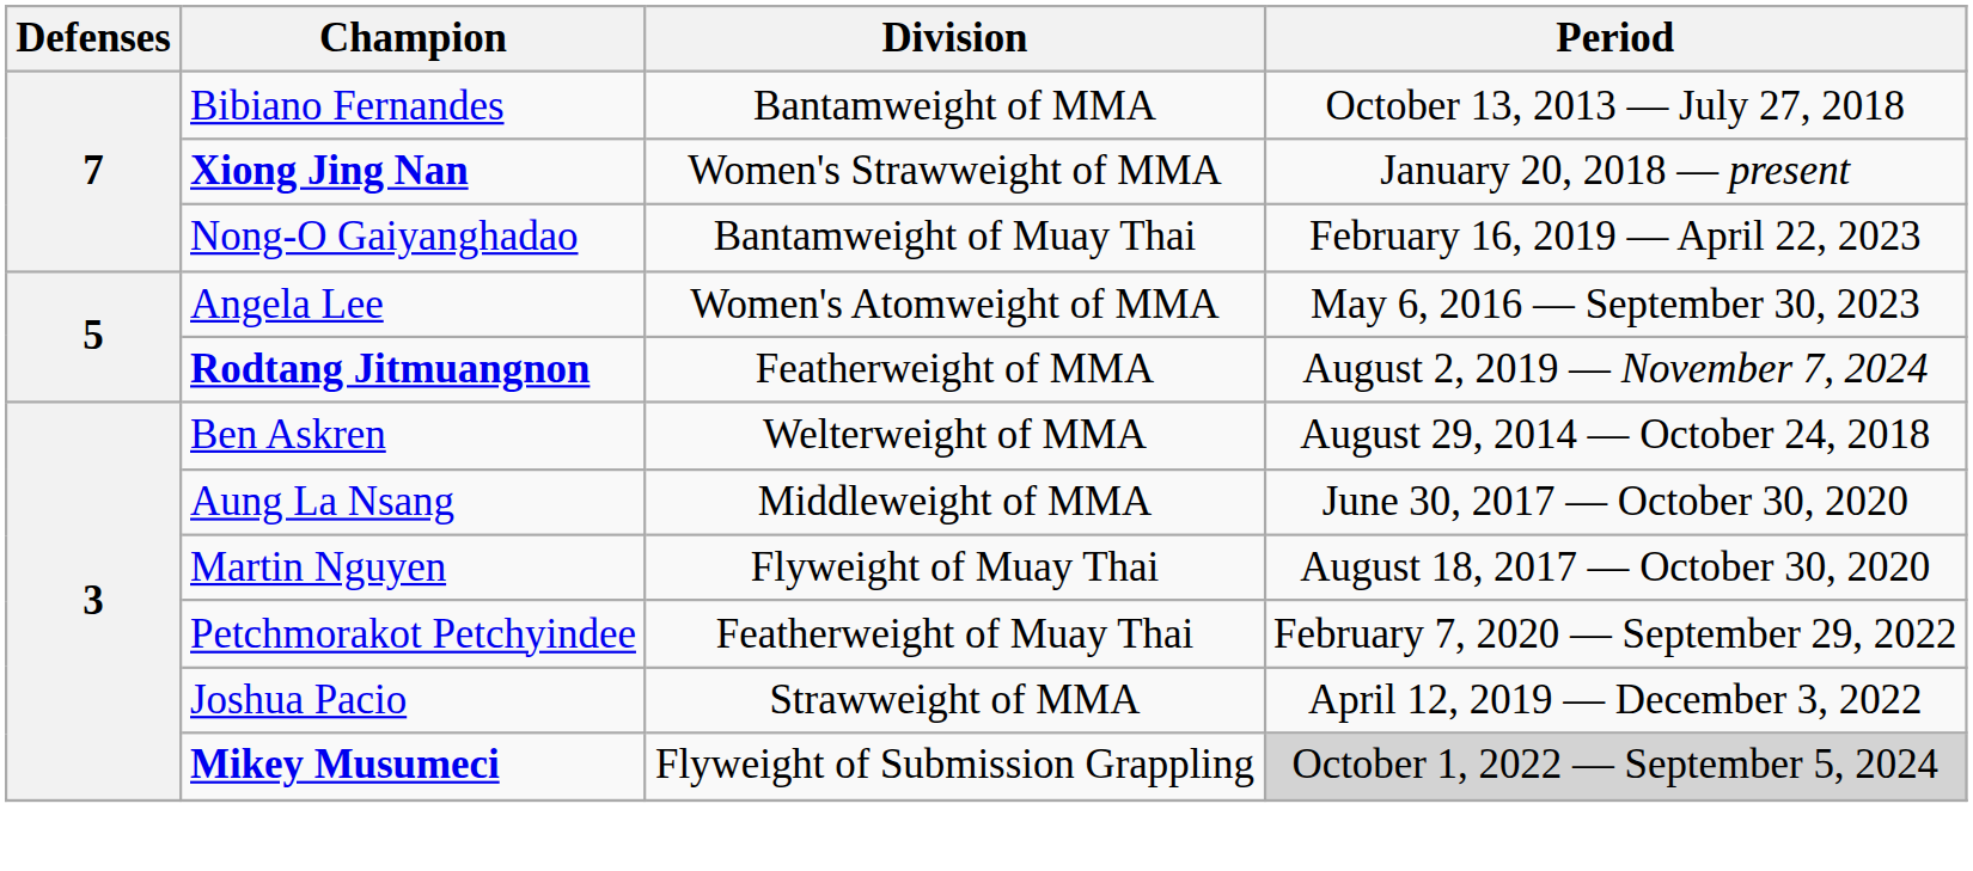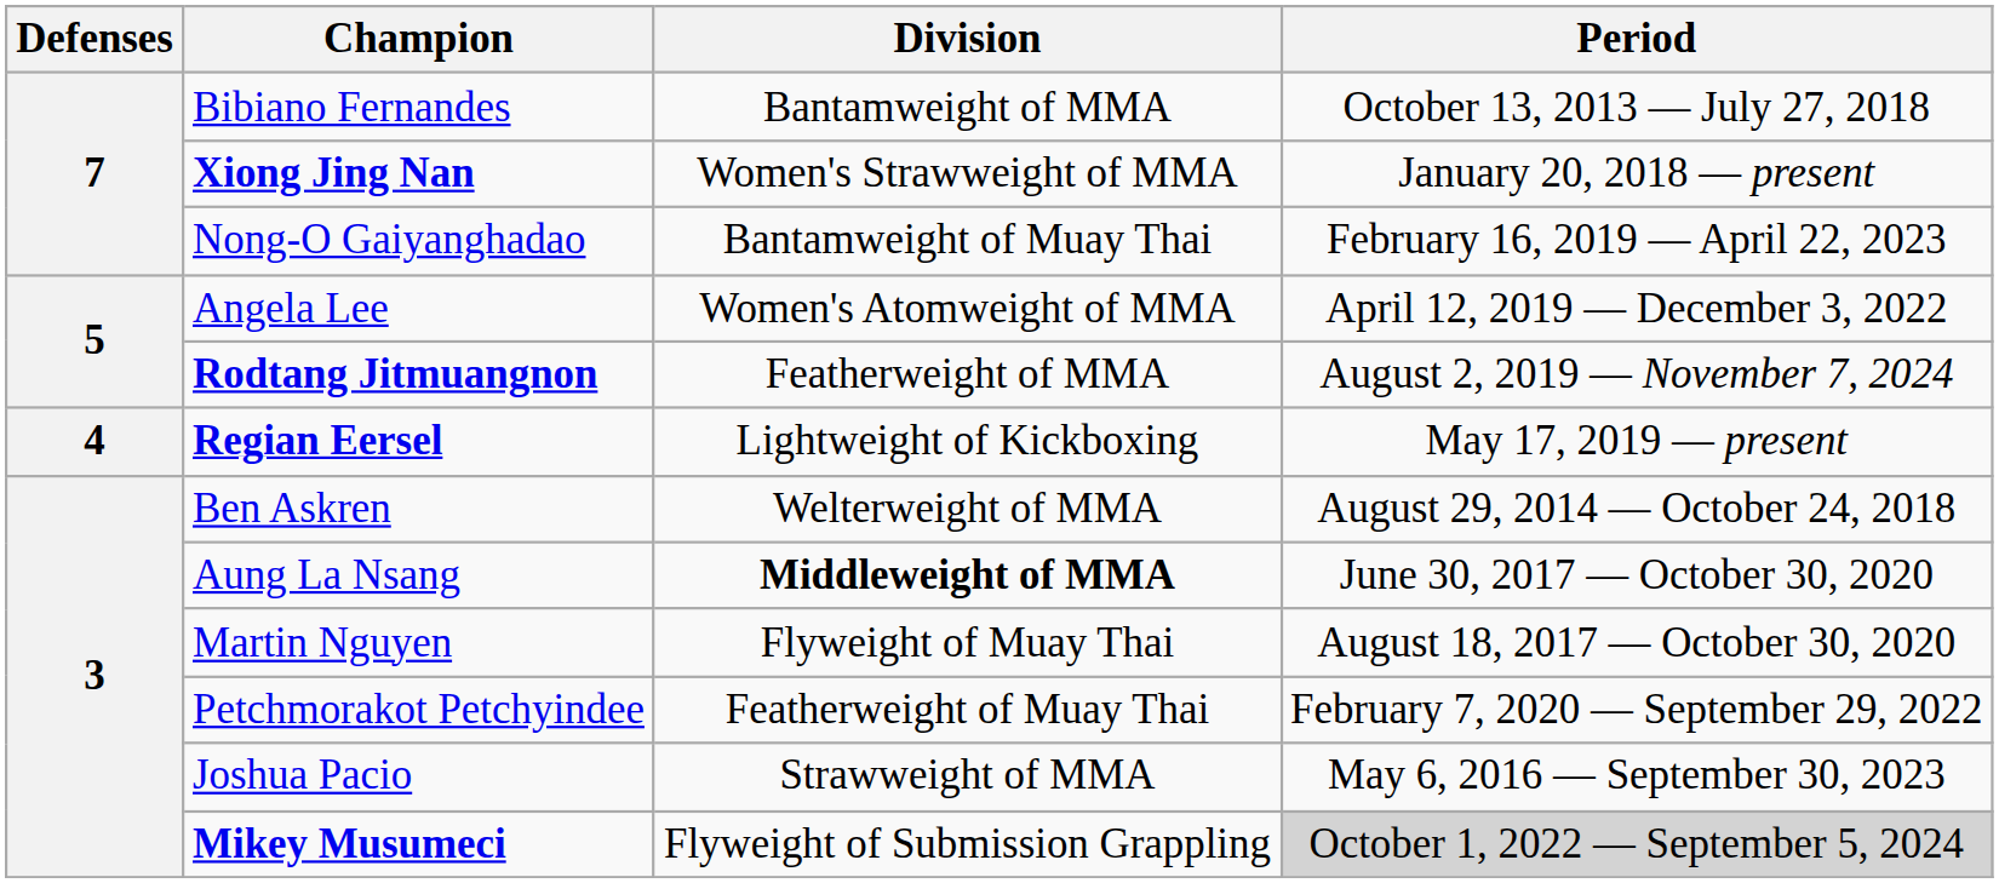Angela Lee | Period: May 6, 2016 — September 30, 2023 -> April 12, 2019 — December 3, 2022
+ row: 4 | Regian Eersel | Lightweight of Kickboxing | May 17, 2019 — present
Aung La Nsang | Division: normal -> bold
Joshua Pacio | Period: April 12, 2019 — December 3, 2022 -> May 6, 2016 — September 30, 2023
